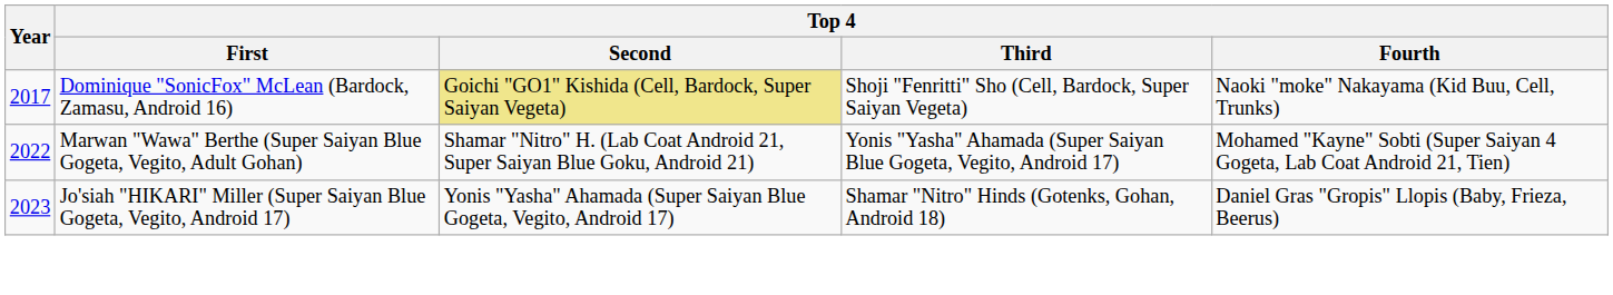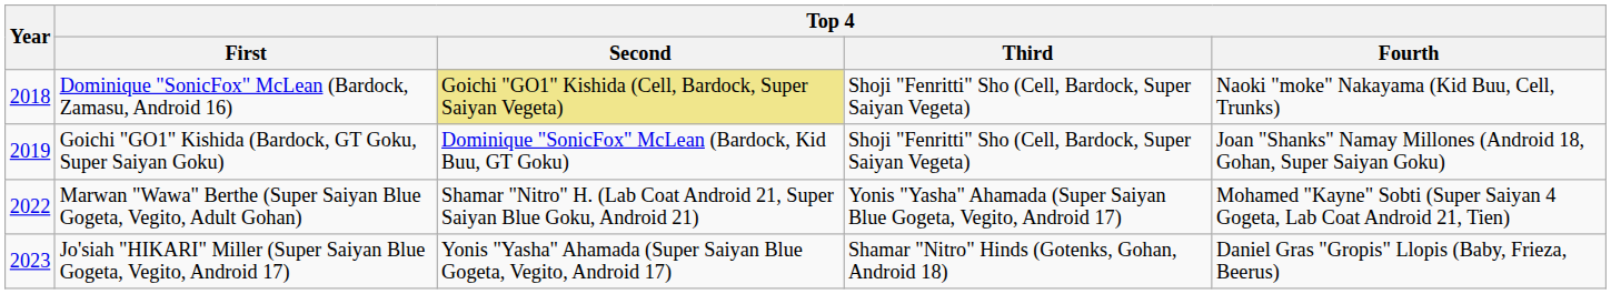Dominique "SonicFox" McLean (Bardock, Zamasu, Android 16) | Year: 2017 -> 2018
+ row: 2019 | Goichi "GO1" Kishida (Bardock, GT Goku, Super Saiyan Goku) | Dominique "SonicFox" McLean (Bardock, Kid Buu, GT Goku) | Shoji "Fenritti" Sho (Cell, Bardock, Super Saiyan Vegeta) | Joan "Shanks" Namay Millones (Android 18, Gohan, Super Saiyan Goku)
